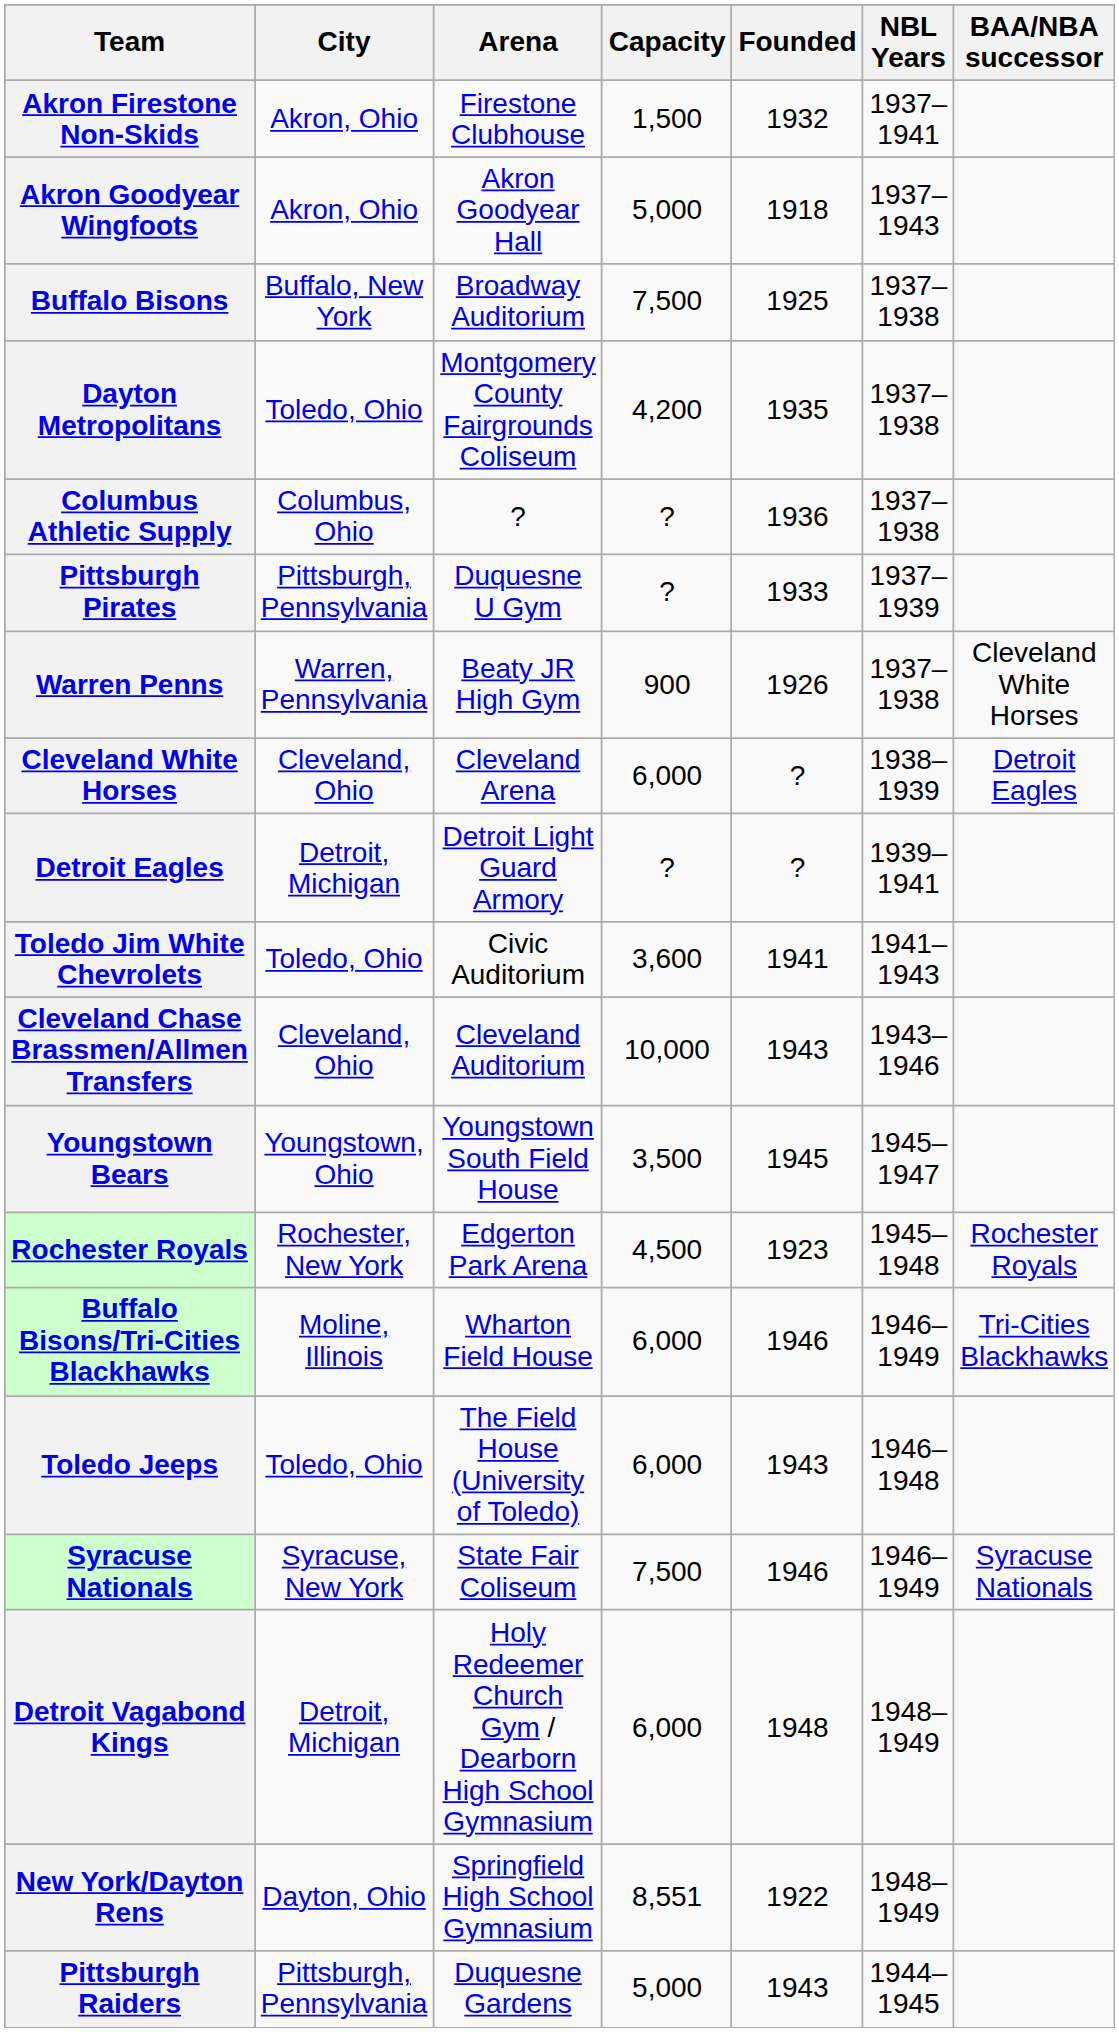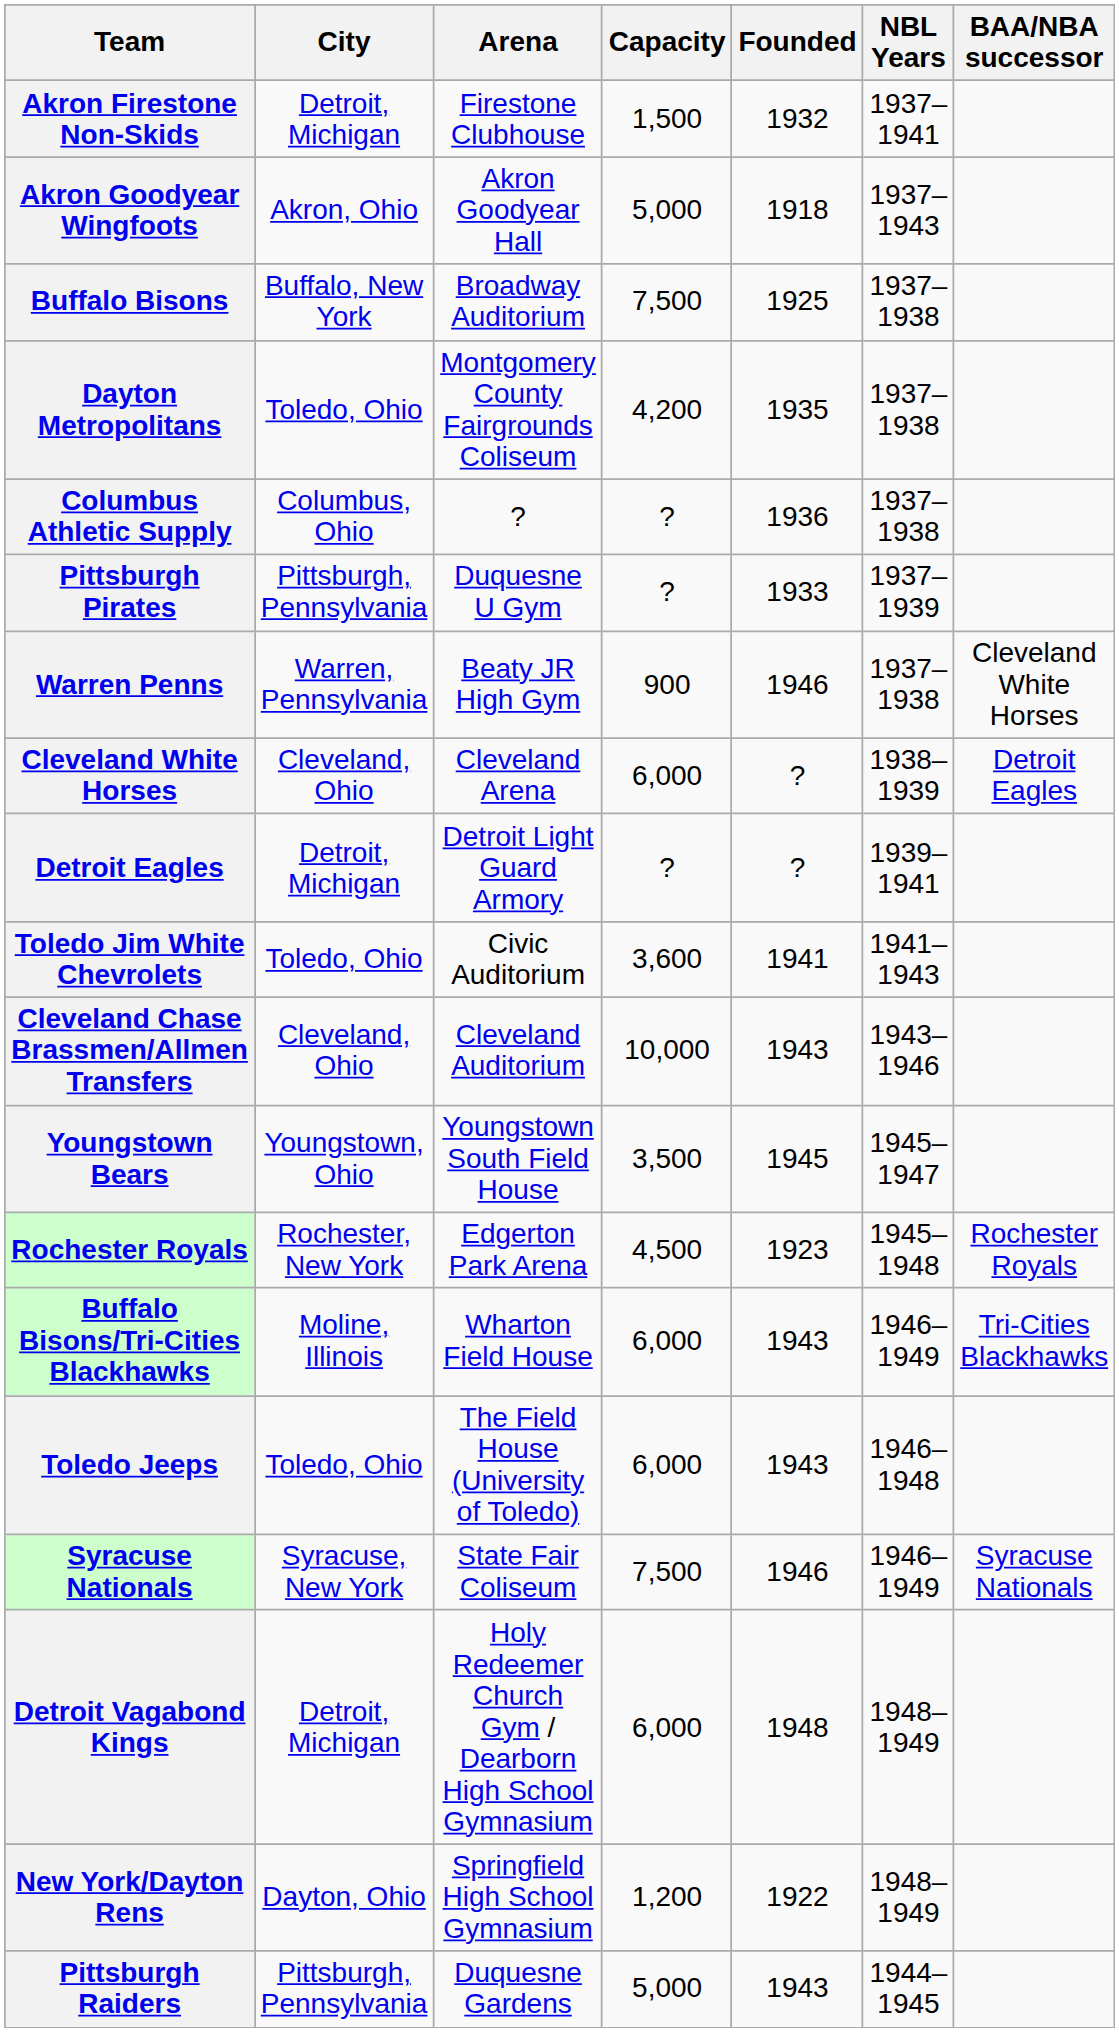Akron Firestone Non-Skids | City: Akron, Ohio -> Detroit, Michigan
Warren Penns | Founded: 1926 -> 1946
Buffalo Bisons/Tri-Cities Blackhawks | Founded: 1946 -> 1943
New York/Dayton Rens | Capacity: 8,551 -> 1,200
